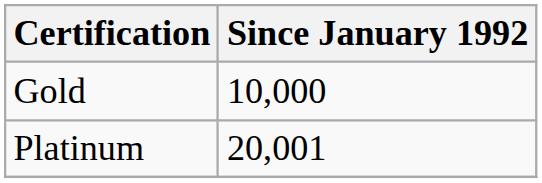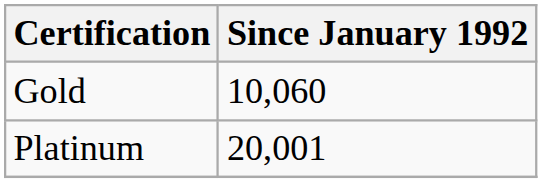Gold | Since January 1992: 10,000 -> 10,060
